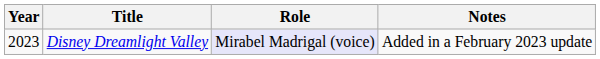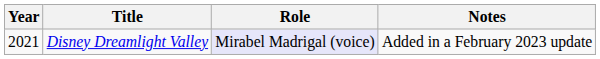Disney Dreamlight Valley | Year: 2023 -> 2021
